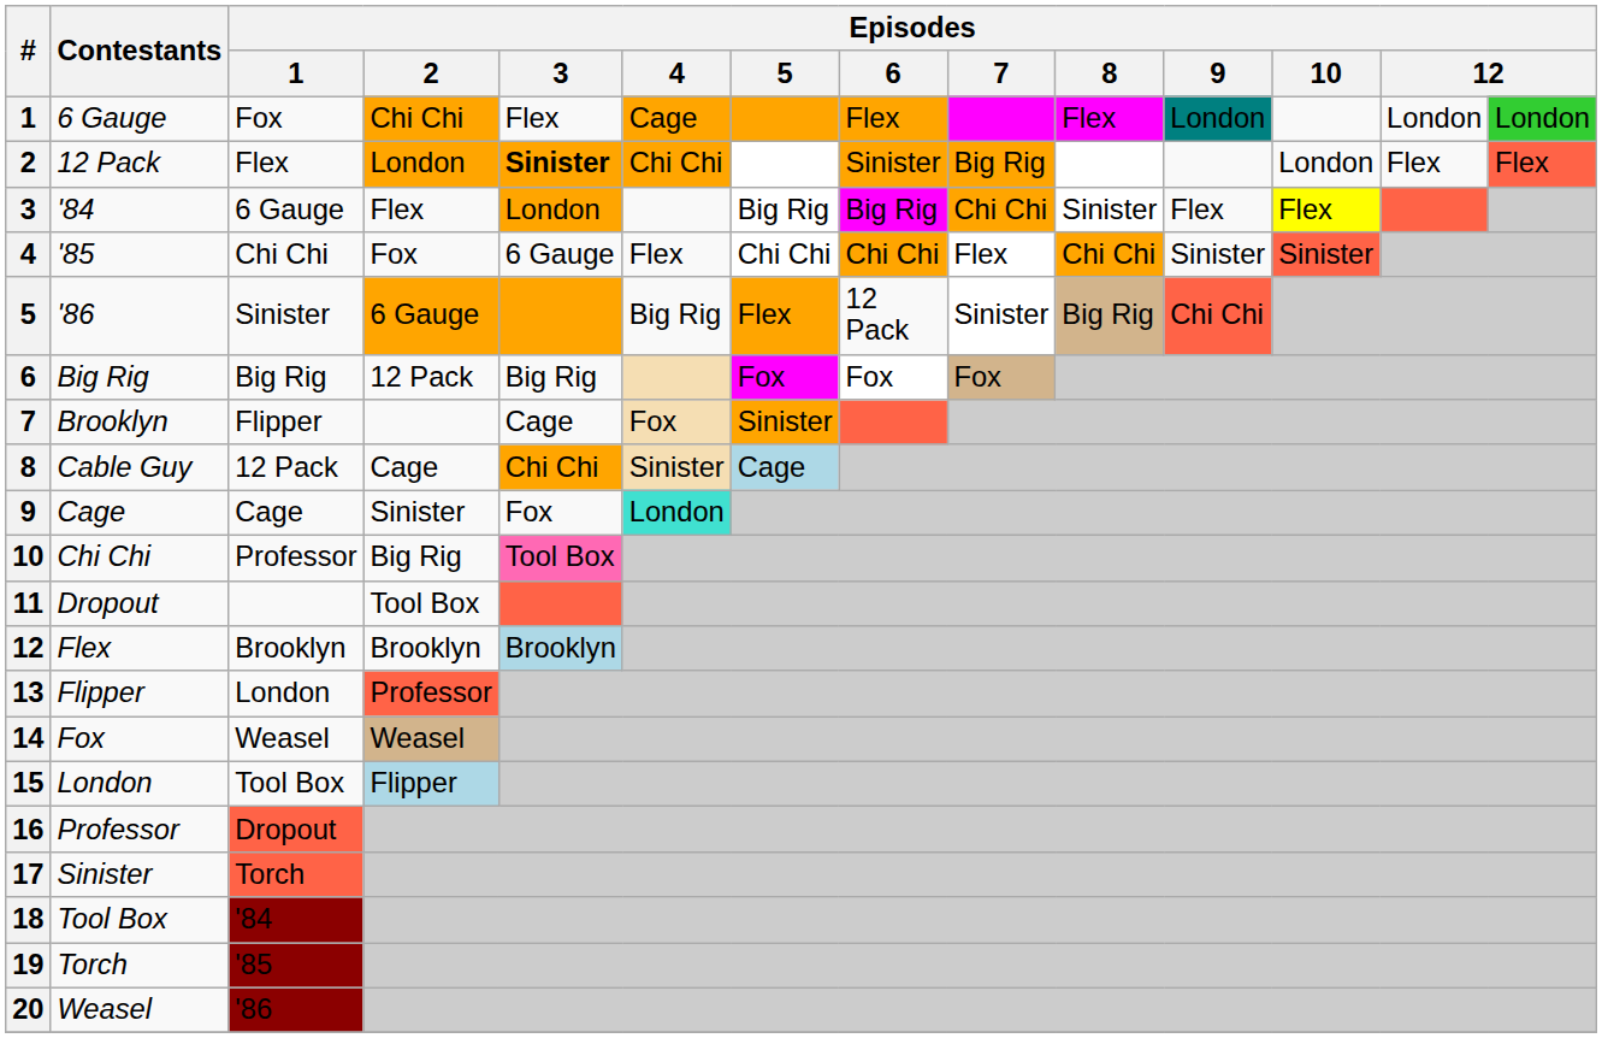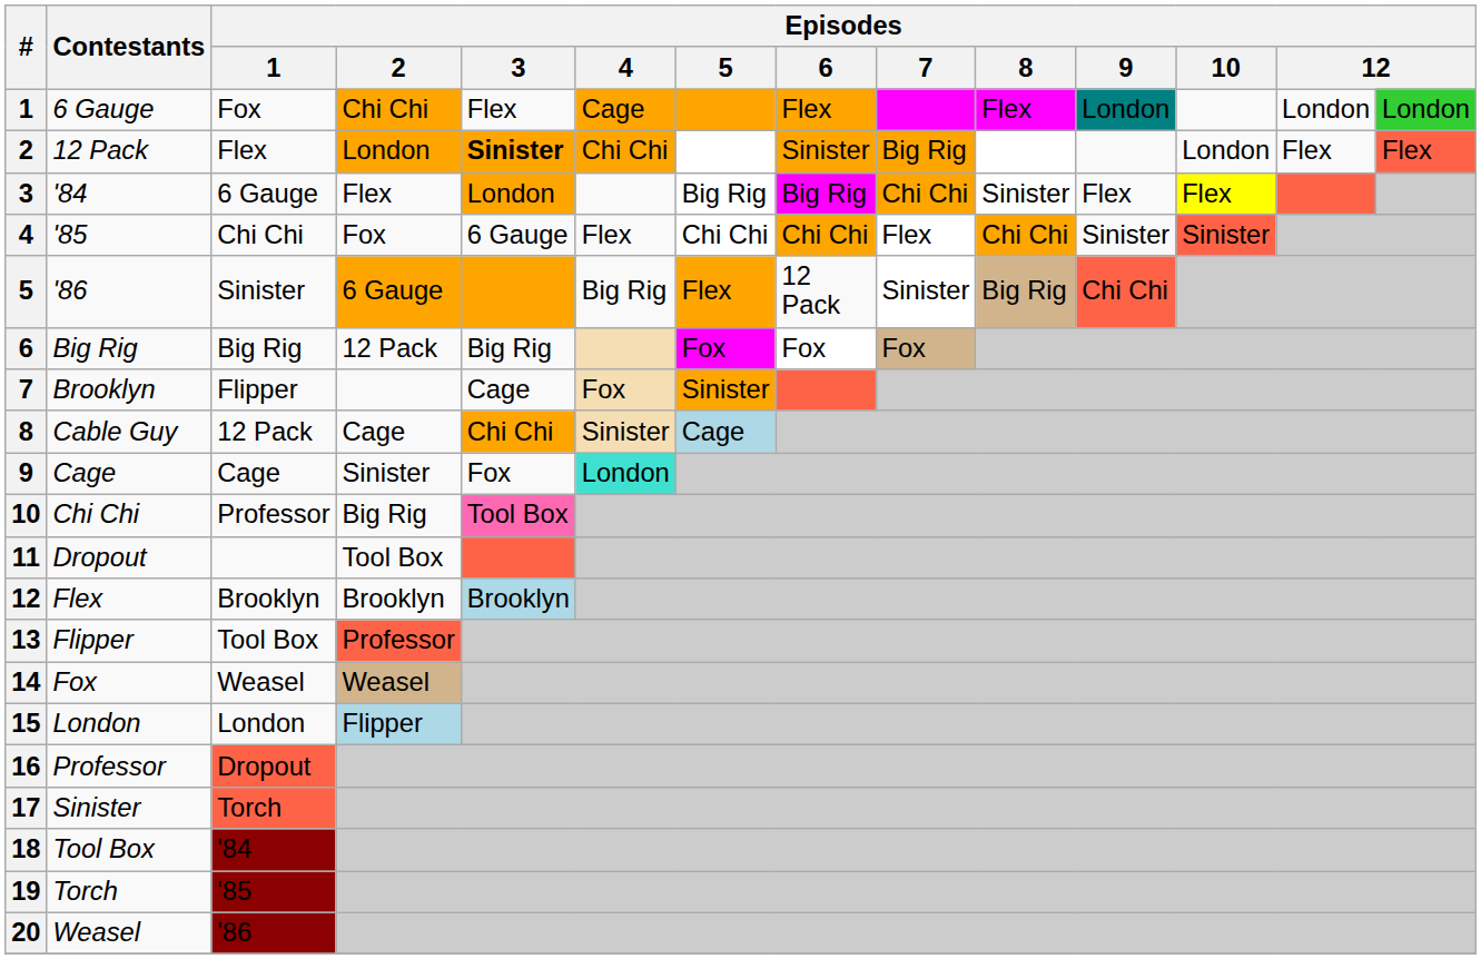13 | Episodes / 1: London -> Tool Box
15 | Episodes / 1: Tool Box -> London
